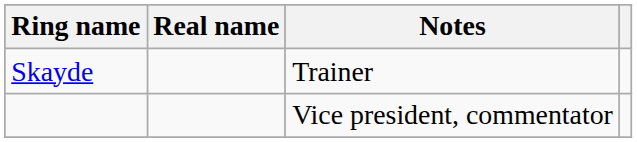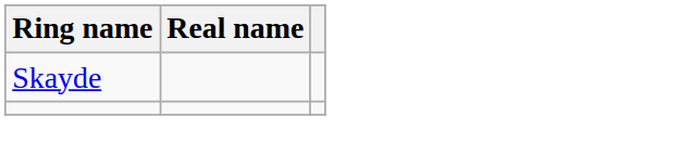- column: Notes | Trainer | Vice president, commentator
